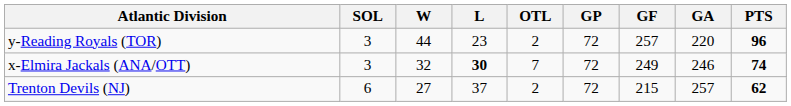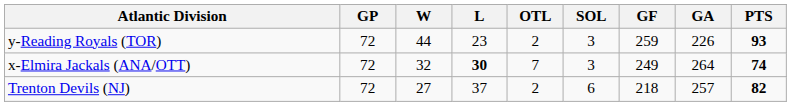columns swapped: GP <-> SOL
y-Reading Royals (TOR) | GF: 257 -> 259
y-Reading Royals (TOR) | GA: 220 -> 226
y-Reading Royals (TOR) | PTS: 96 -> 93
x-Elmira Jackals (ANA/OTT) | GA: 246 -> 264
Trenton Devils (NJ) | GF: 215 -> 218
Trenton Devils (NJ) | PTS: 62 -> 82
